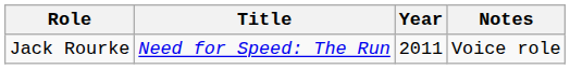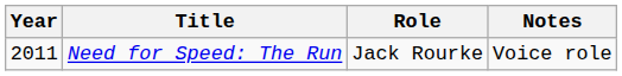columns swapped: Year <-> Role
